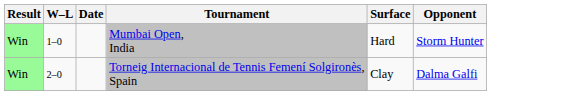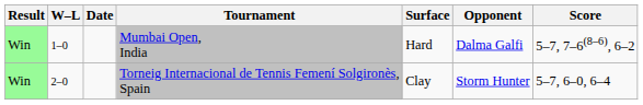+ column: Score | 5–7, 7–6(8–6), 6–2 | 5–7, 6–0, 6–4
Mumbai Open, India | Opponent: Storm Hunter -> Dalma Galfi
Torneig Internacional de Tennis Femení Solgironès, Spain | Opponent: Dalma Galfi -> Storm Hunter
